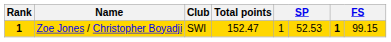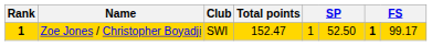Zoe Jones / Christopher Boyadji | column 6: 52.53 -> 52.50
Zoe Jones / Christopher Boyadji | column 8: 99.15 -> 99.17
